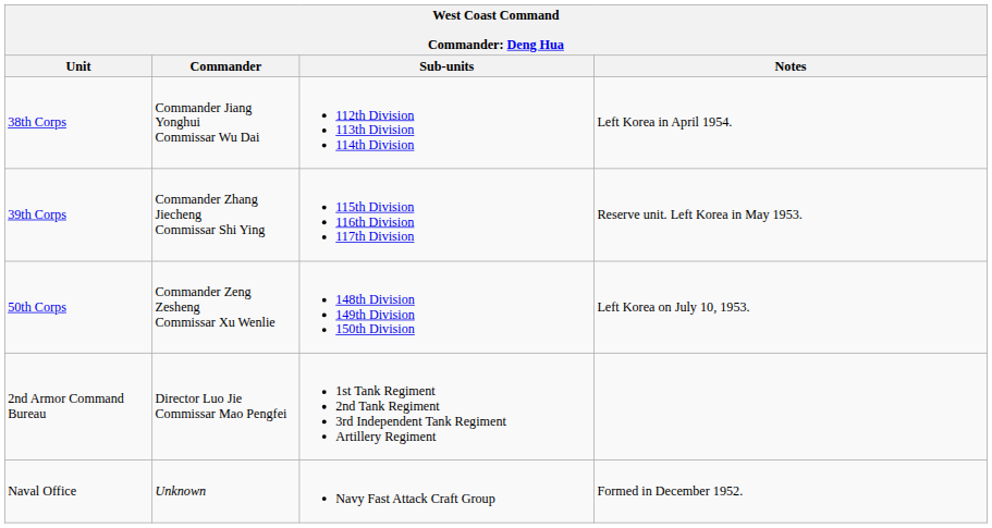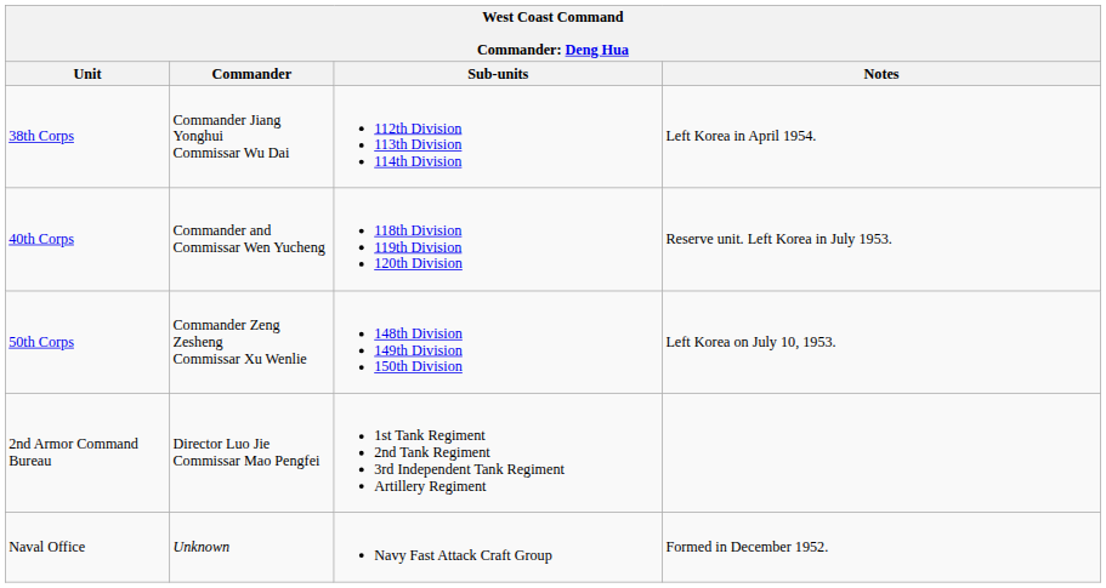- row: 39th Corps | Commander Zhang Jiecheng Commissar Shi Ying | 115th Division 116th Division 117th Division | Reserve unit. Left Korea in May 1953.
+ row: 40th Corps | Commander and Commissar Wen Yucheng | 118th Division 119th Division 120th Division | Reserve unit. Left Korea in July 1953.
